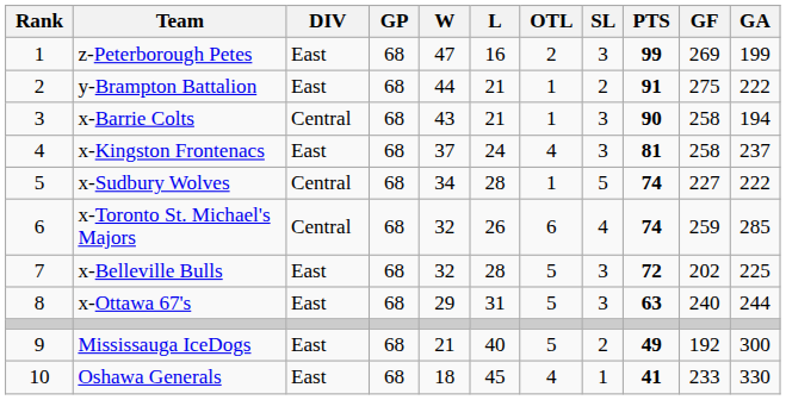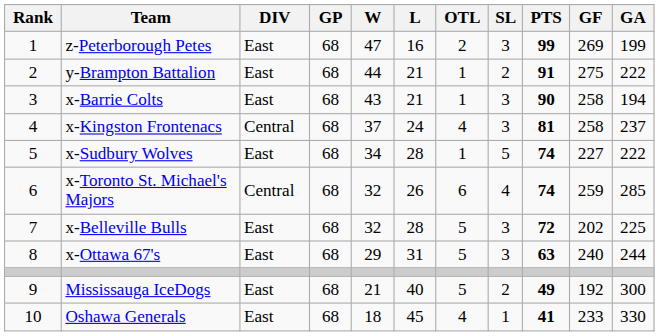x-Barrie Colts | DIV: Central -> East
x-Kingston Frontenacs | DIV: East -> Central
x-Sudbury Wolves | DIV: Central -> East
